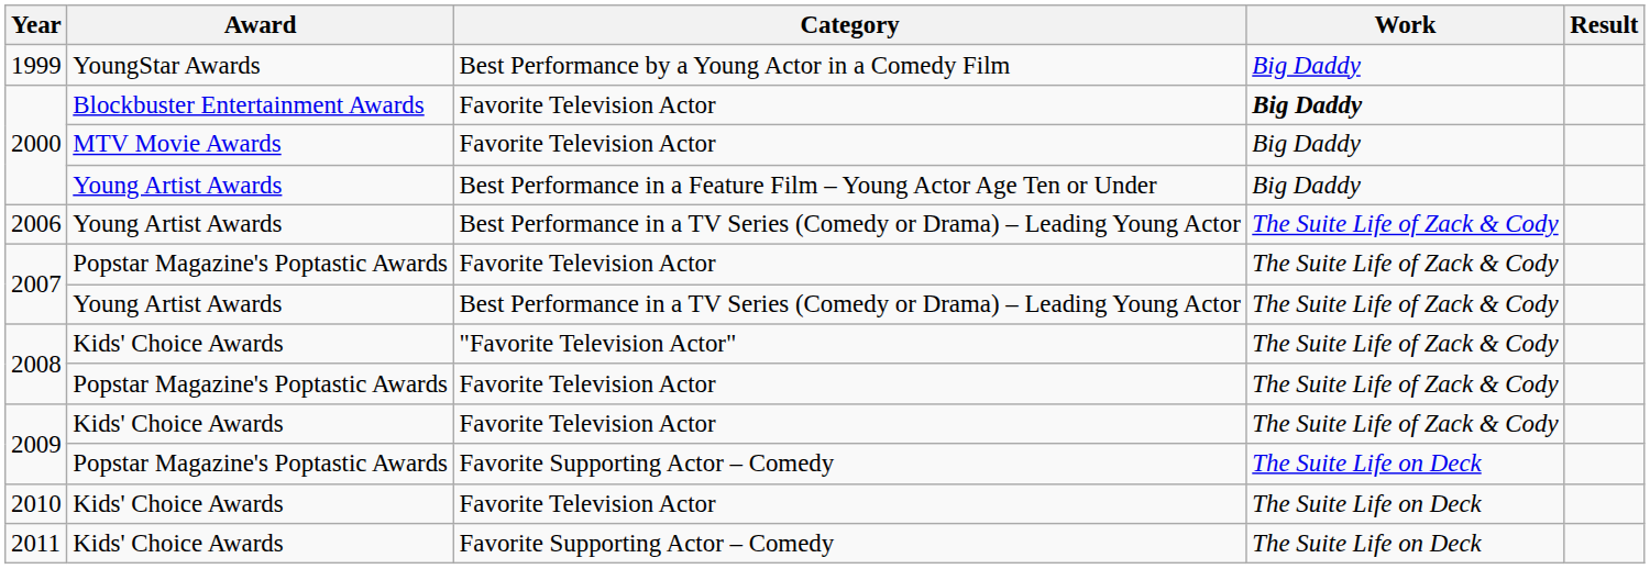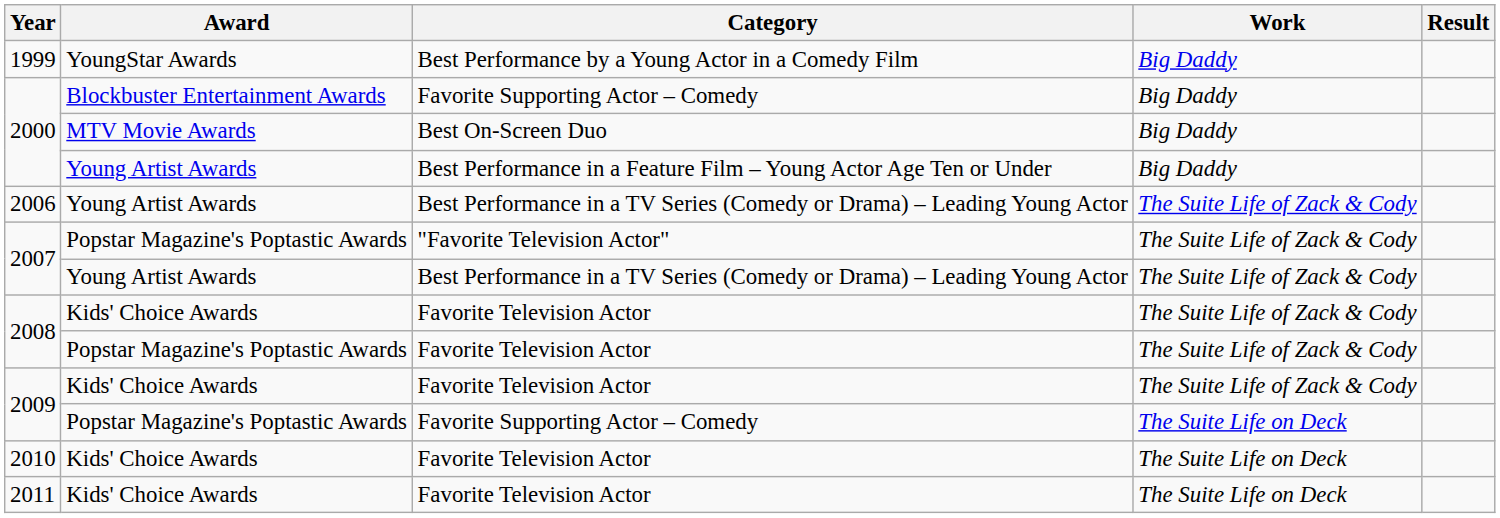2000 / Blockbuster Entertainment Awards | Category: Favorite Television Actor -> Favorite Supporting Actor – Comedy
2000 / Blockbuster Entertainment Awards | Work: bold -> normal
2000 / MTV Movie Awards | Category: Favorite Television Actor -> Best On-Screen Duo
2007 / Popstar Magazine's Poptastic Awards | Category: Favorite Television Actor -> "Favorite Television Actor"
2008 / Kids' Choice Awards | Category: "Favorite Television Actor" -> Favorite Television Actor
2011 | Category: Favorite Supporting Actor – Comedy -> Favorite Television Actor
